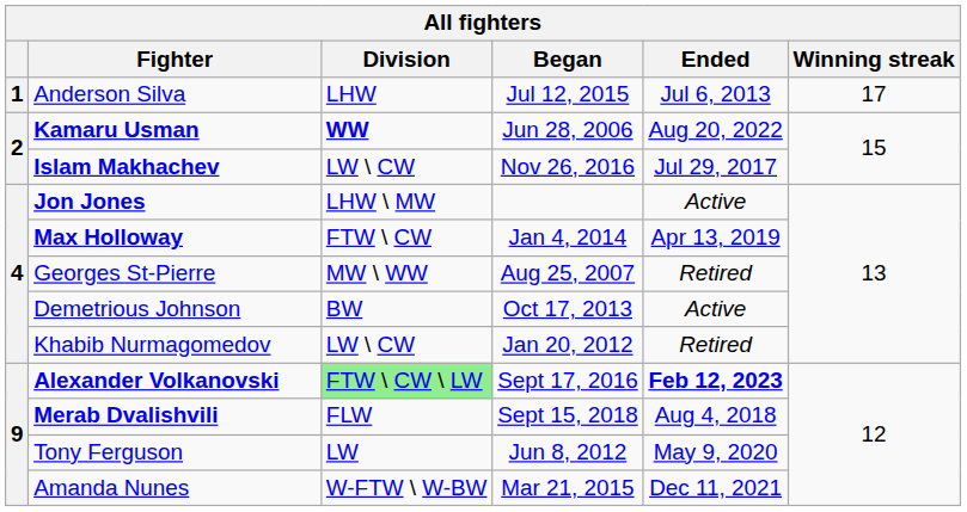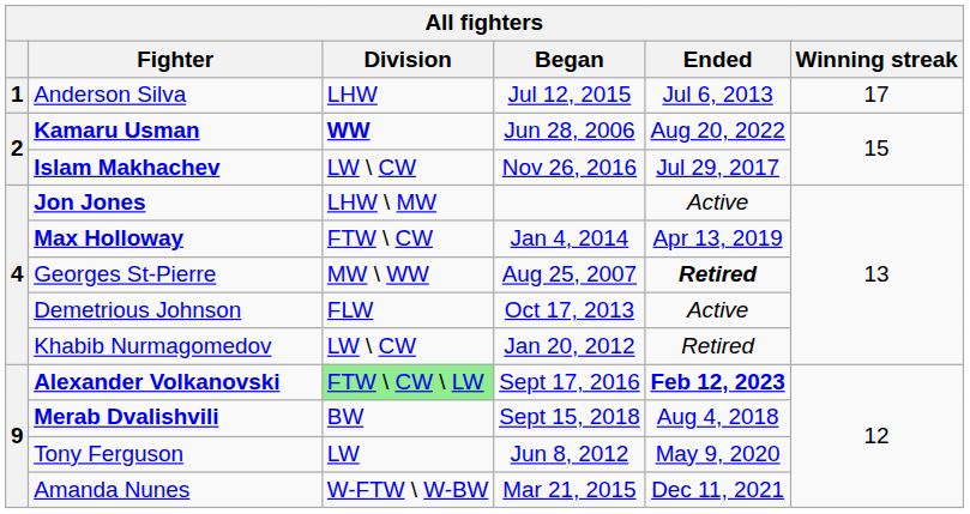Georges St-Pierre | Ended: normal -> bold
Demetrious Johnson | Division: BW -> FLW
Merab Dvalishvili | Division: FLW -> BW
